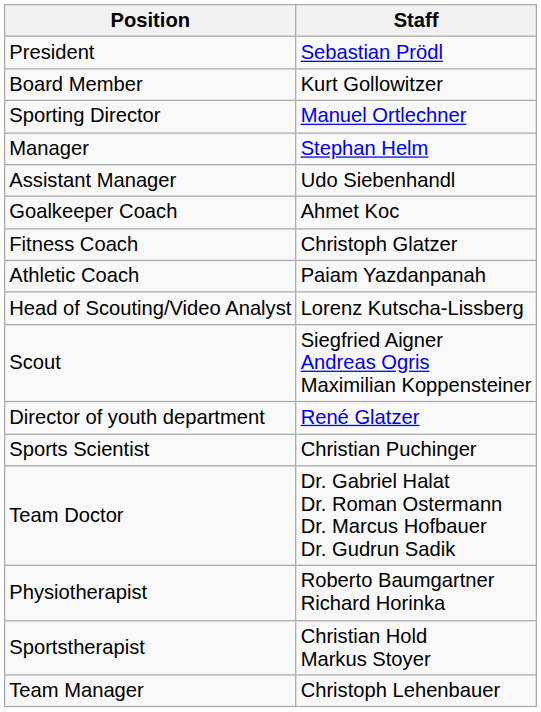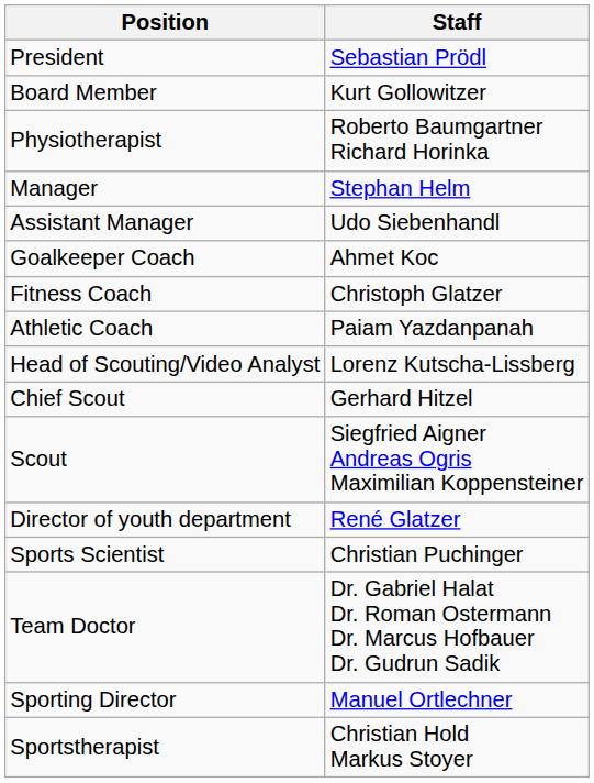rows swapped: Sporting Director <-> Physiotherapist
+ row: Chief Scout | Gerhard Hitzel
- row: Team Manager | Christoph Lehenbauer
